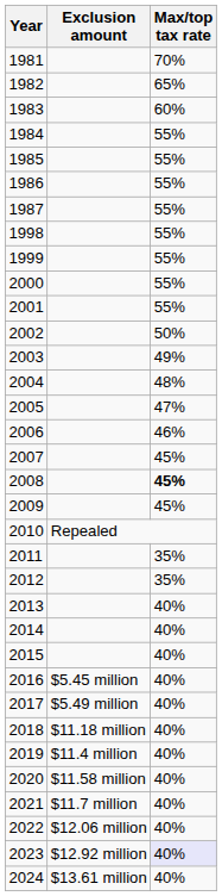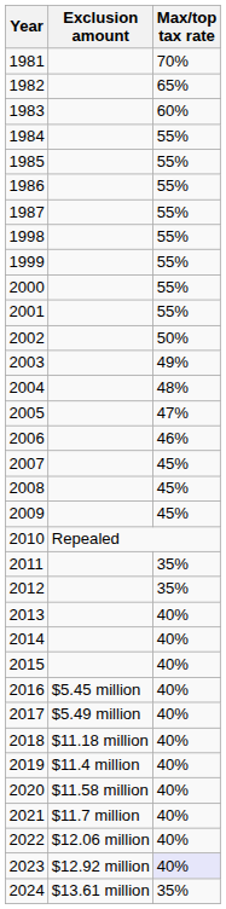2008 | Max/top tax rate: bold -> normal
2024 | Max/top tax rate: 40% -> 35%
